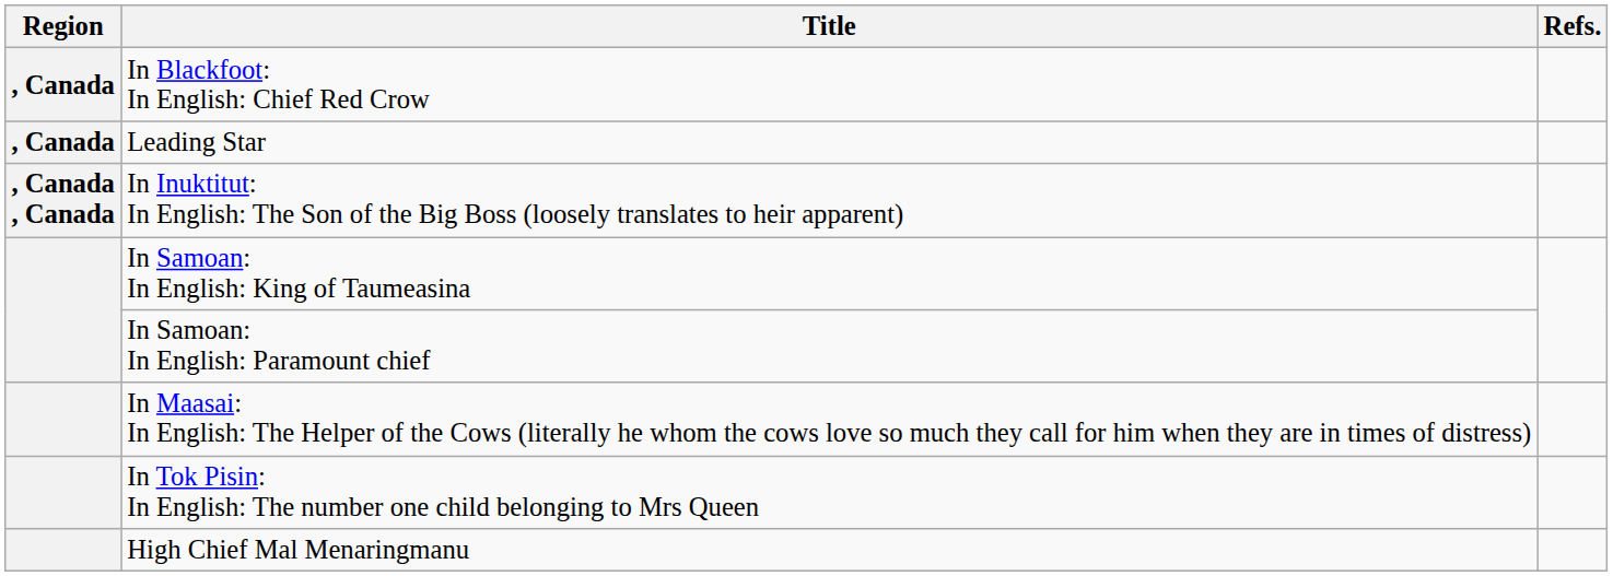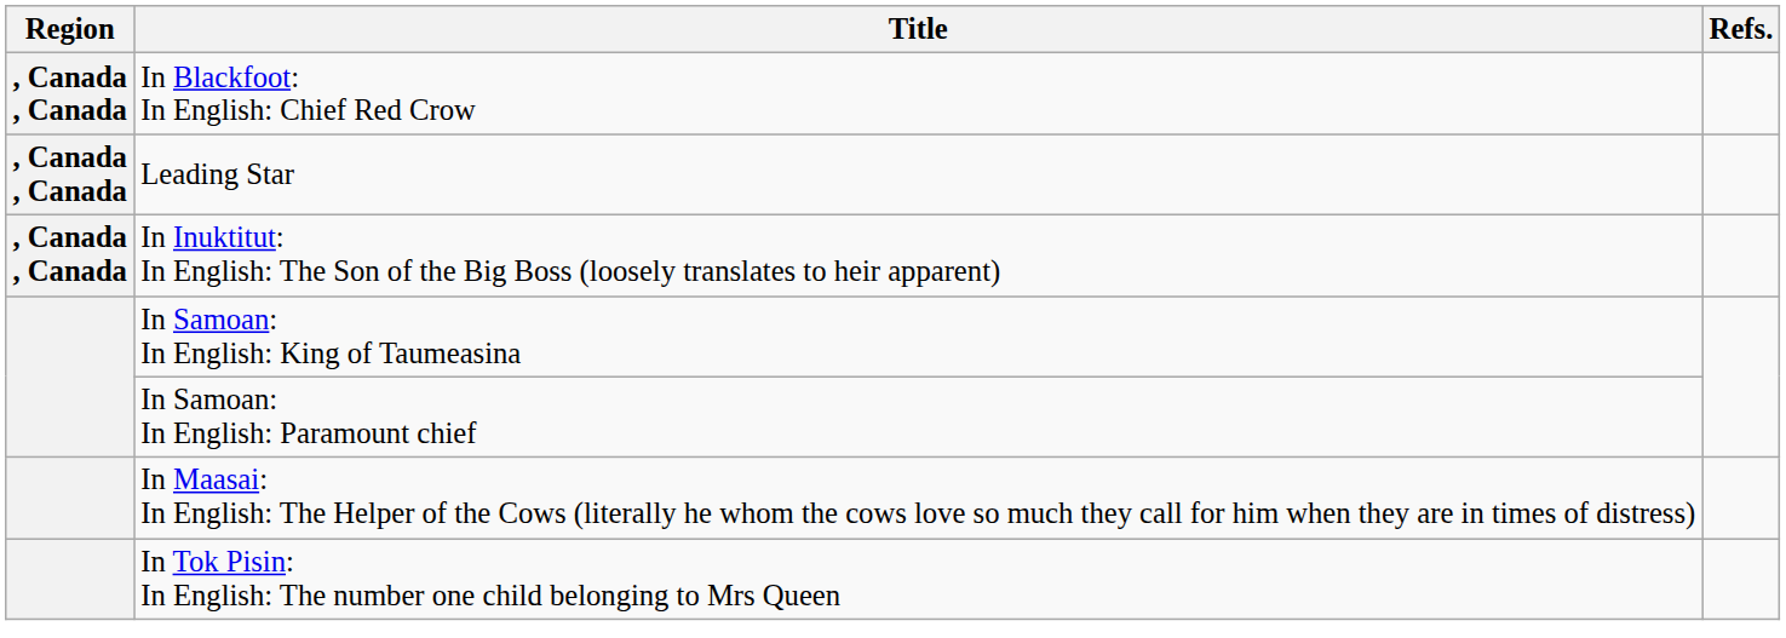In Blackfoot: In English: Chief Red Crow | Region: , Canada -> , Canada , Canada
Leading Star | Region: , Canada -> , Canada , Canada
- row: High Chief Mal Menaringmanu
